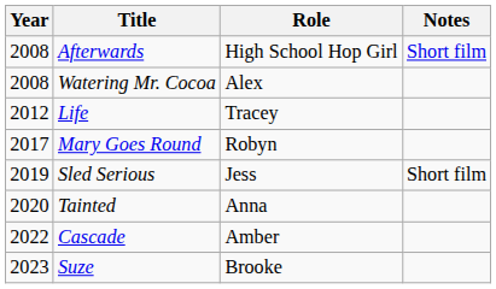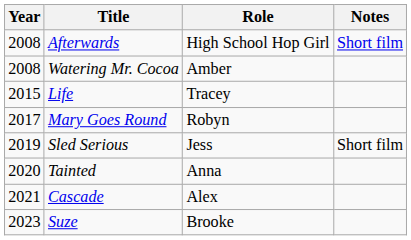Watering Mr. Cocoa | Role: Alex -> Amber
Life | Year: 2012 -> 2015
Cascade | Year: 2022 -> 2021
Cascade | Role: Amber -> Alex
